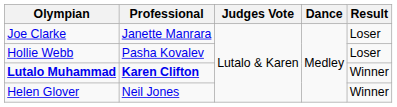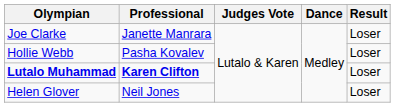Lutalo Muhammad | Result: Winner -> Loser
Helen Glover | Result: Winner -> Loser
